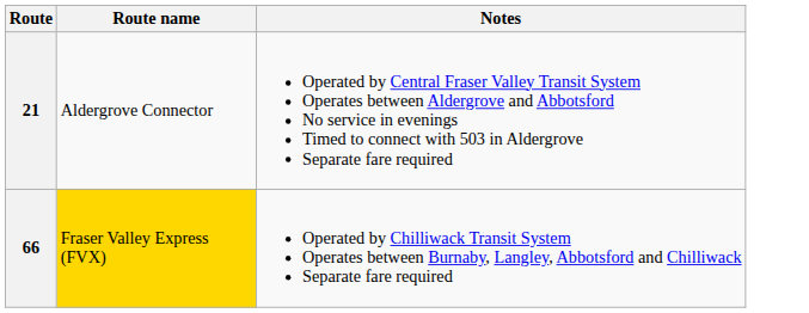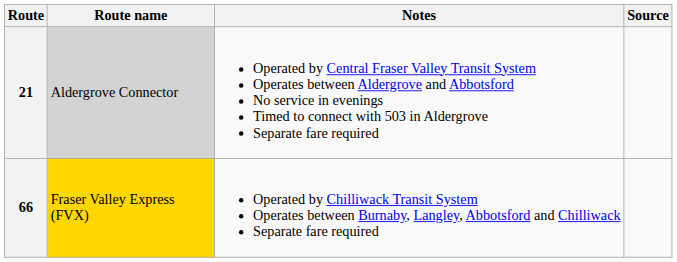+ column: Source
21 | Route name: no background -> lightgrey background
